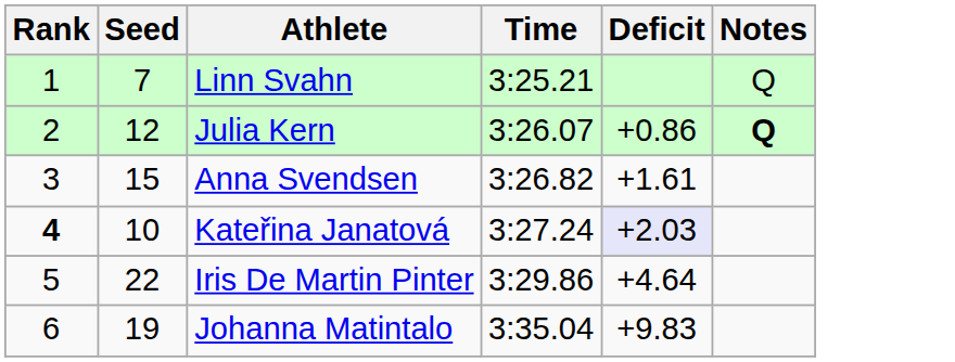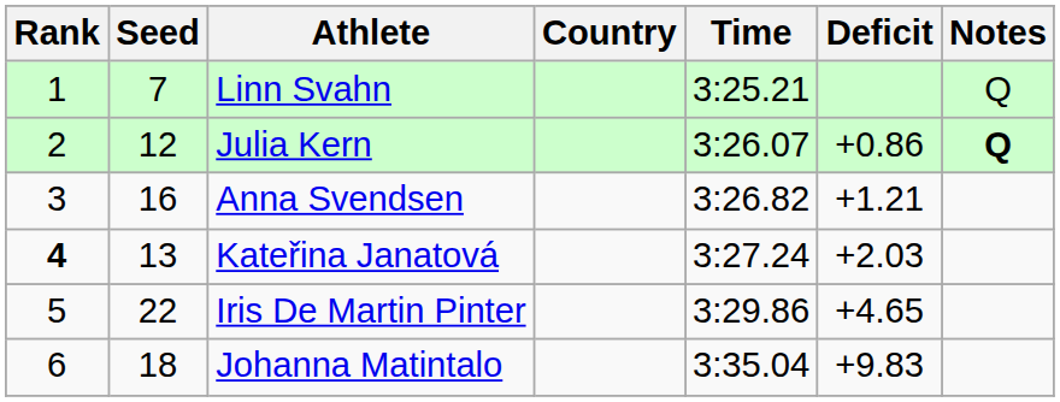+ column: Country
Anna Svendsen | Seed: 15 -> 16
Anna Svendsen | Deficit: +1.61 -> +1.21
Kateřina Janatová | Seed: 10 -> 13
Kateřina Janatová | Deficit: lavender background -> no background
Iris De Martin Pinter | Deficit: +4.64 -> +4.65
Johanna Matintalo | Seed: 19 -> 18
